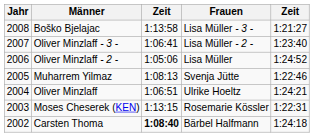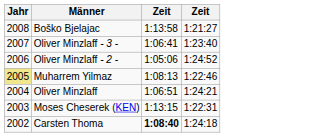- column: Frauen | Lisa Müller - 3 - | Lisa Müller - 2 - | Lisa Müller | Svenja Jütte | Ulrike Hoeltz | Rosemarie Kössler | Bärbel Halfmann
Muharrem Yilmaz | Jahr: no background -> khaki background
